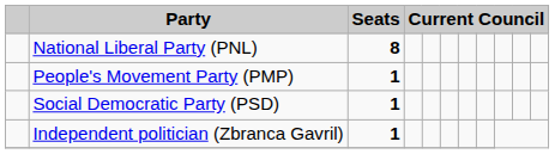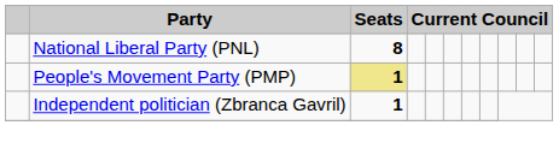People's Movement Party (PMP) | Seats: no background -> khaki background
- row: Social Democratic Party (PSD) | 1
